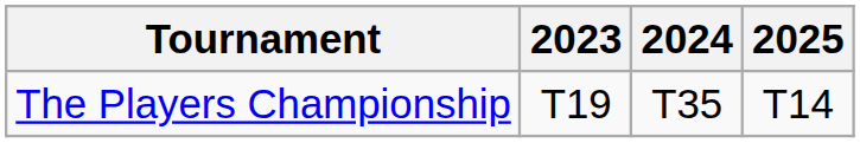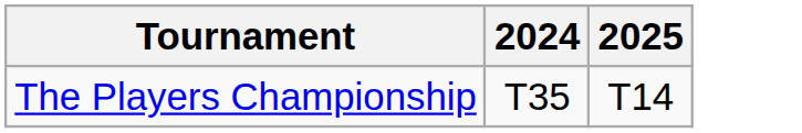- column: 2023 | T19
